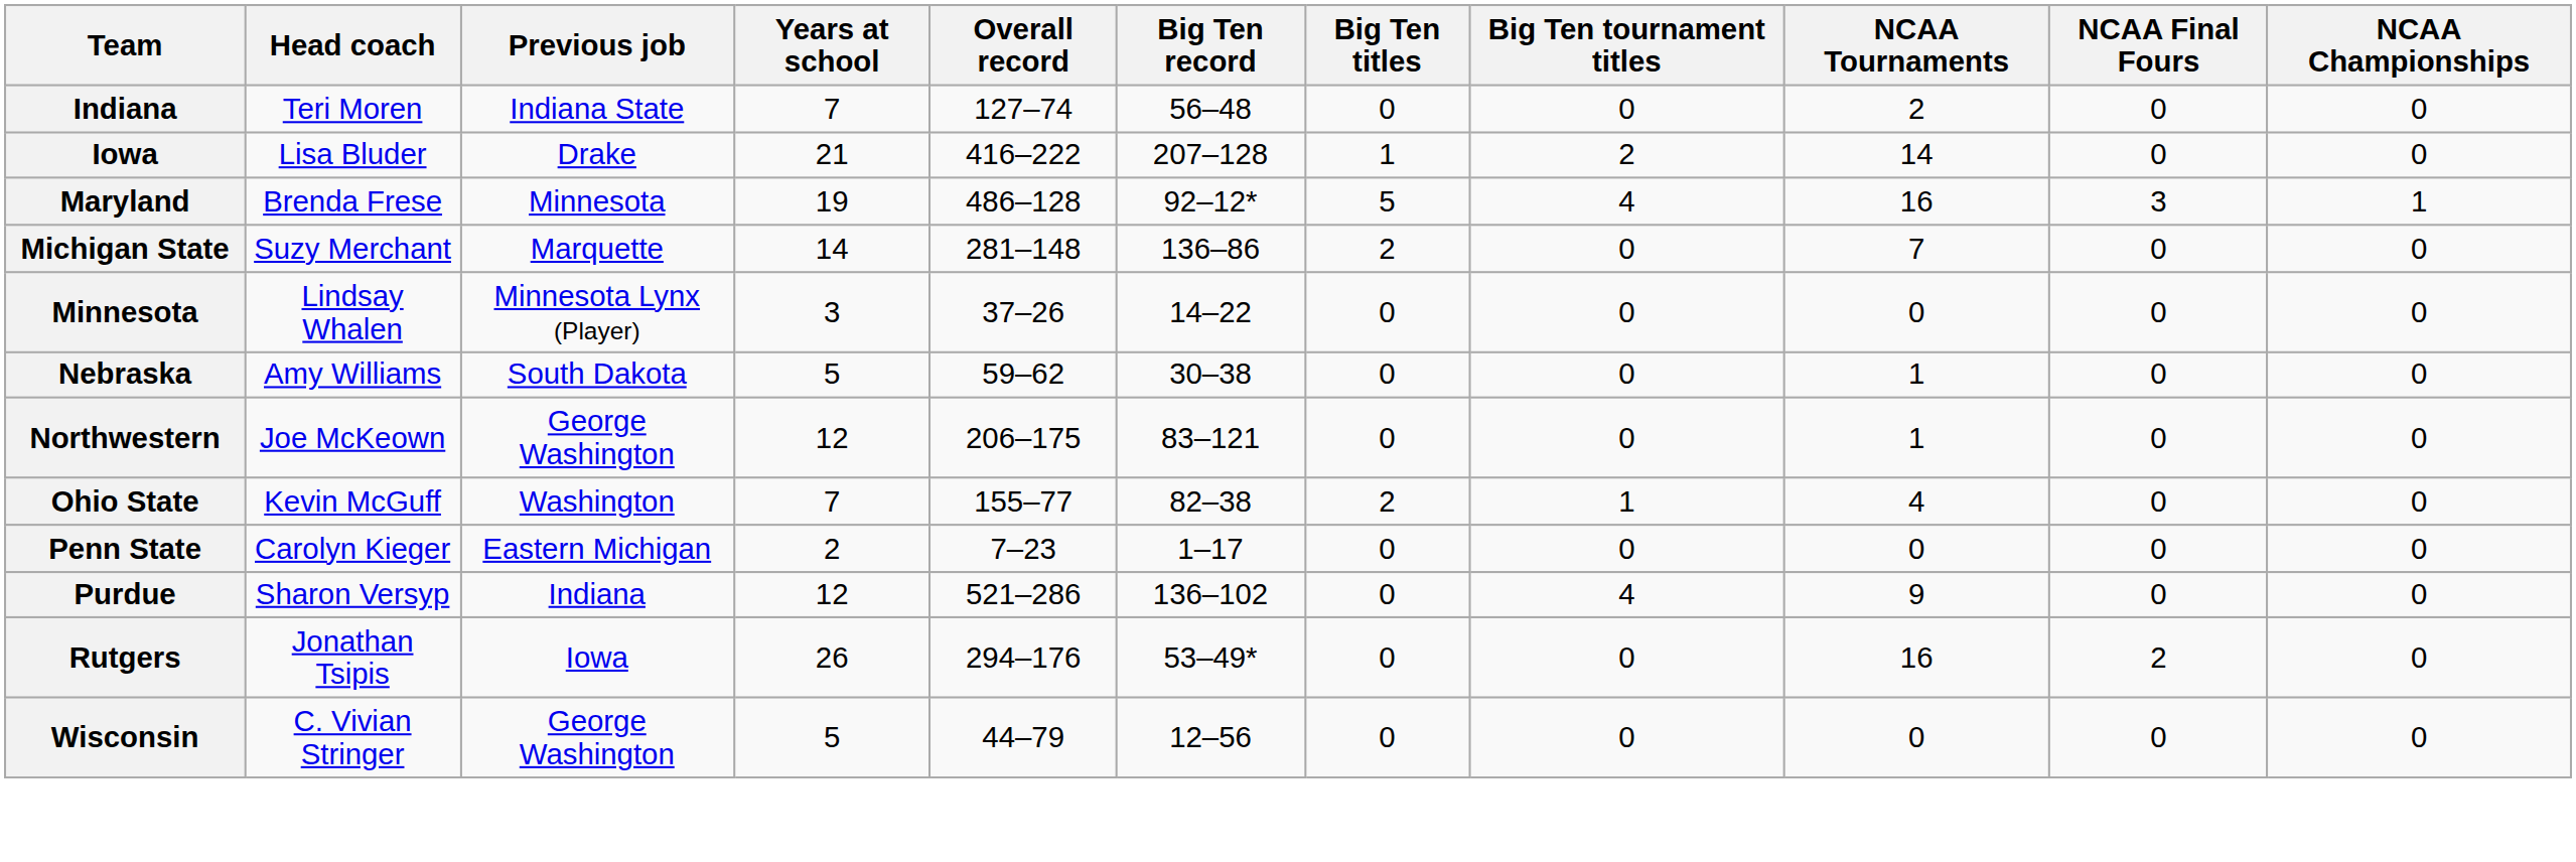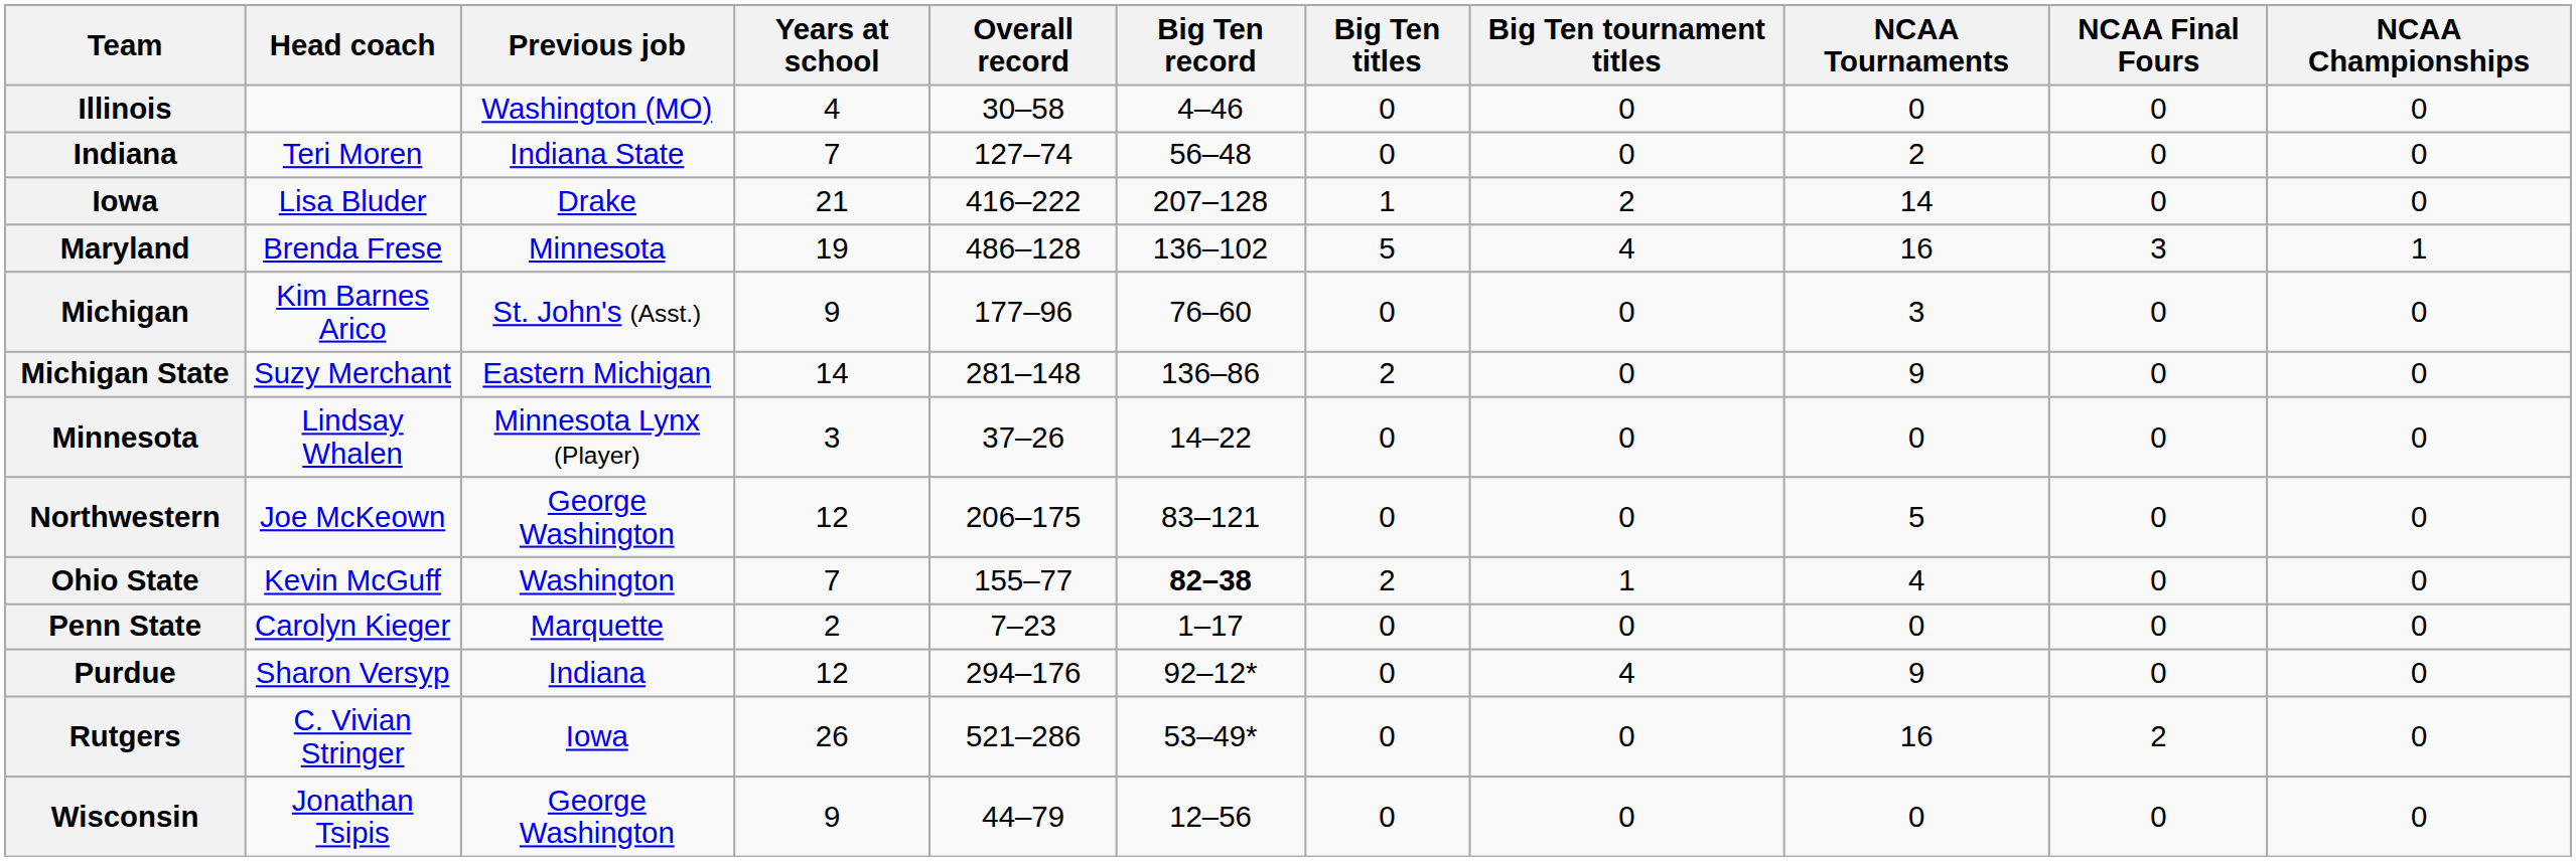+ row: Illinois | Washington (MO) | 4 | 30–58 | 4–46 | 0 | 0 | 0 | 0 | 0
Maryland | Big Ten record: 92–12* -> 136–102
+ row: Michigan | Kim Barnes Arico | St. John's (Asst.) | 9 | 177–96 | 76–60 | 0 | 0 | 3 | 0 | 0
Michigan State | Previous job: Marquette -> Eastern Michigan
Michigan State | NCAA Tournaments: 7 -> 9
- row: Nebraska | Amy Williams | South Dakota | 5 | 59–62 | 30–38 | 0 | 0 | 1 | 0 | 0
Northwestern | NCAA Tournaments: 1 -> 5
Ohio State | Big Ten record: normal -> bold
Penn State | Previous job: Eastern Michigan -> Marquette
Purdue | Overall record: 521–286 -> 294–176
Purdue | Big Ten record: 136–102 -> 92–12*
Rutgers | Head coach: Jonathan Tsipis -> C. Vivian Stringer
Rutgers | Overall record: 294–176 -> 521–286
Wisconsin | Head coach: C. Vivian Stringer -> Jonathan Tsipis
Wisconsin | Years at school: 5 -> 9
